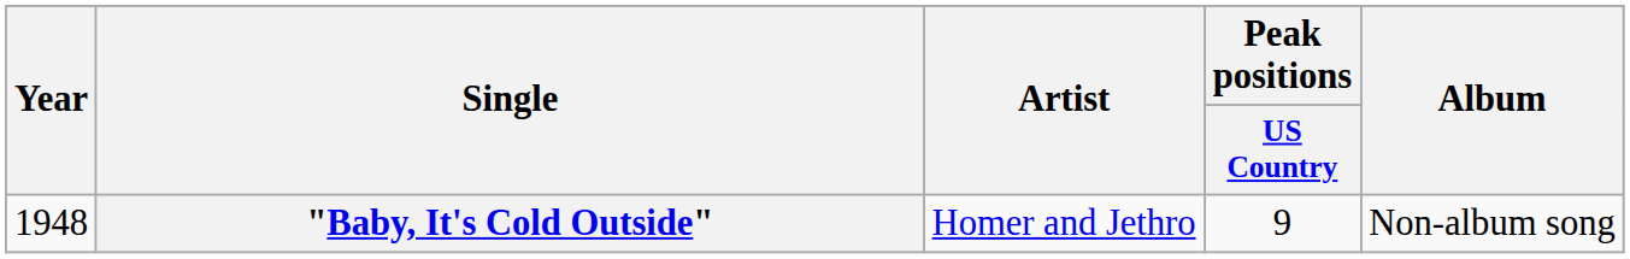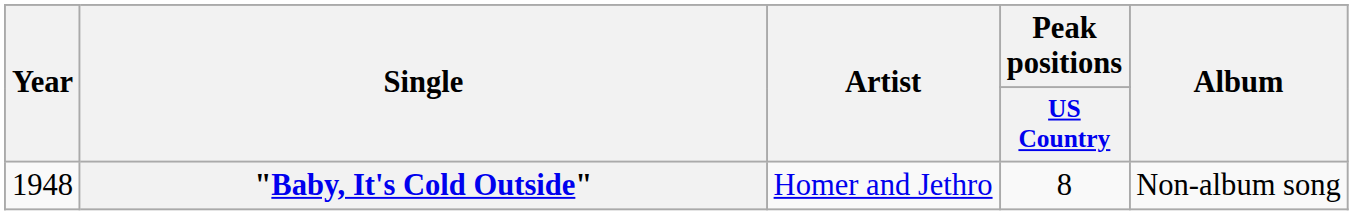"Baby, It's Cold Outside" | Peak positions / US Country: 9 -> 8
